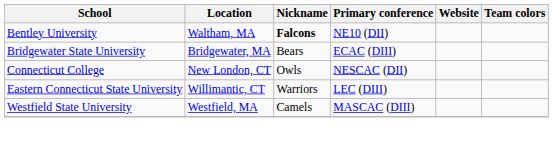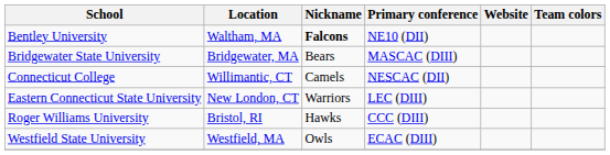Bridgewater State University | Primary conference: ECAC (DIII) -> MASCAC (DIII)
Connecticut College | Location: New London, CT -> Willimantic, CT
Connecticut College | Nickname: Owls -> Camels
Eastern Connecticut State University | Location: Willimantic, CT -> New London, CT
+ row: Roger Williams University | Bristol, RI | Hawks | CCC (DIII)
Westfield State University | Nickname: Camels -> Owls
Westfield State University | Primary conference: MASCAC (DIII) -> ECAC (DIII)
